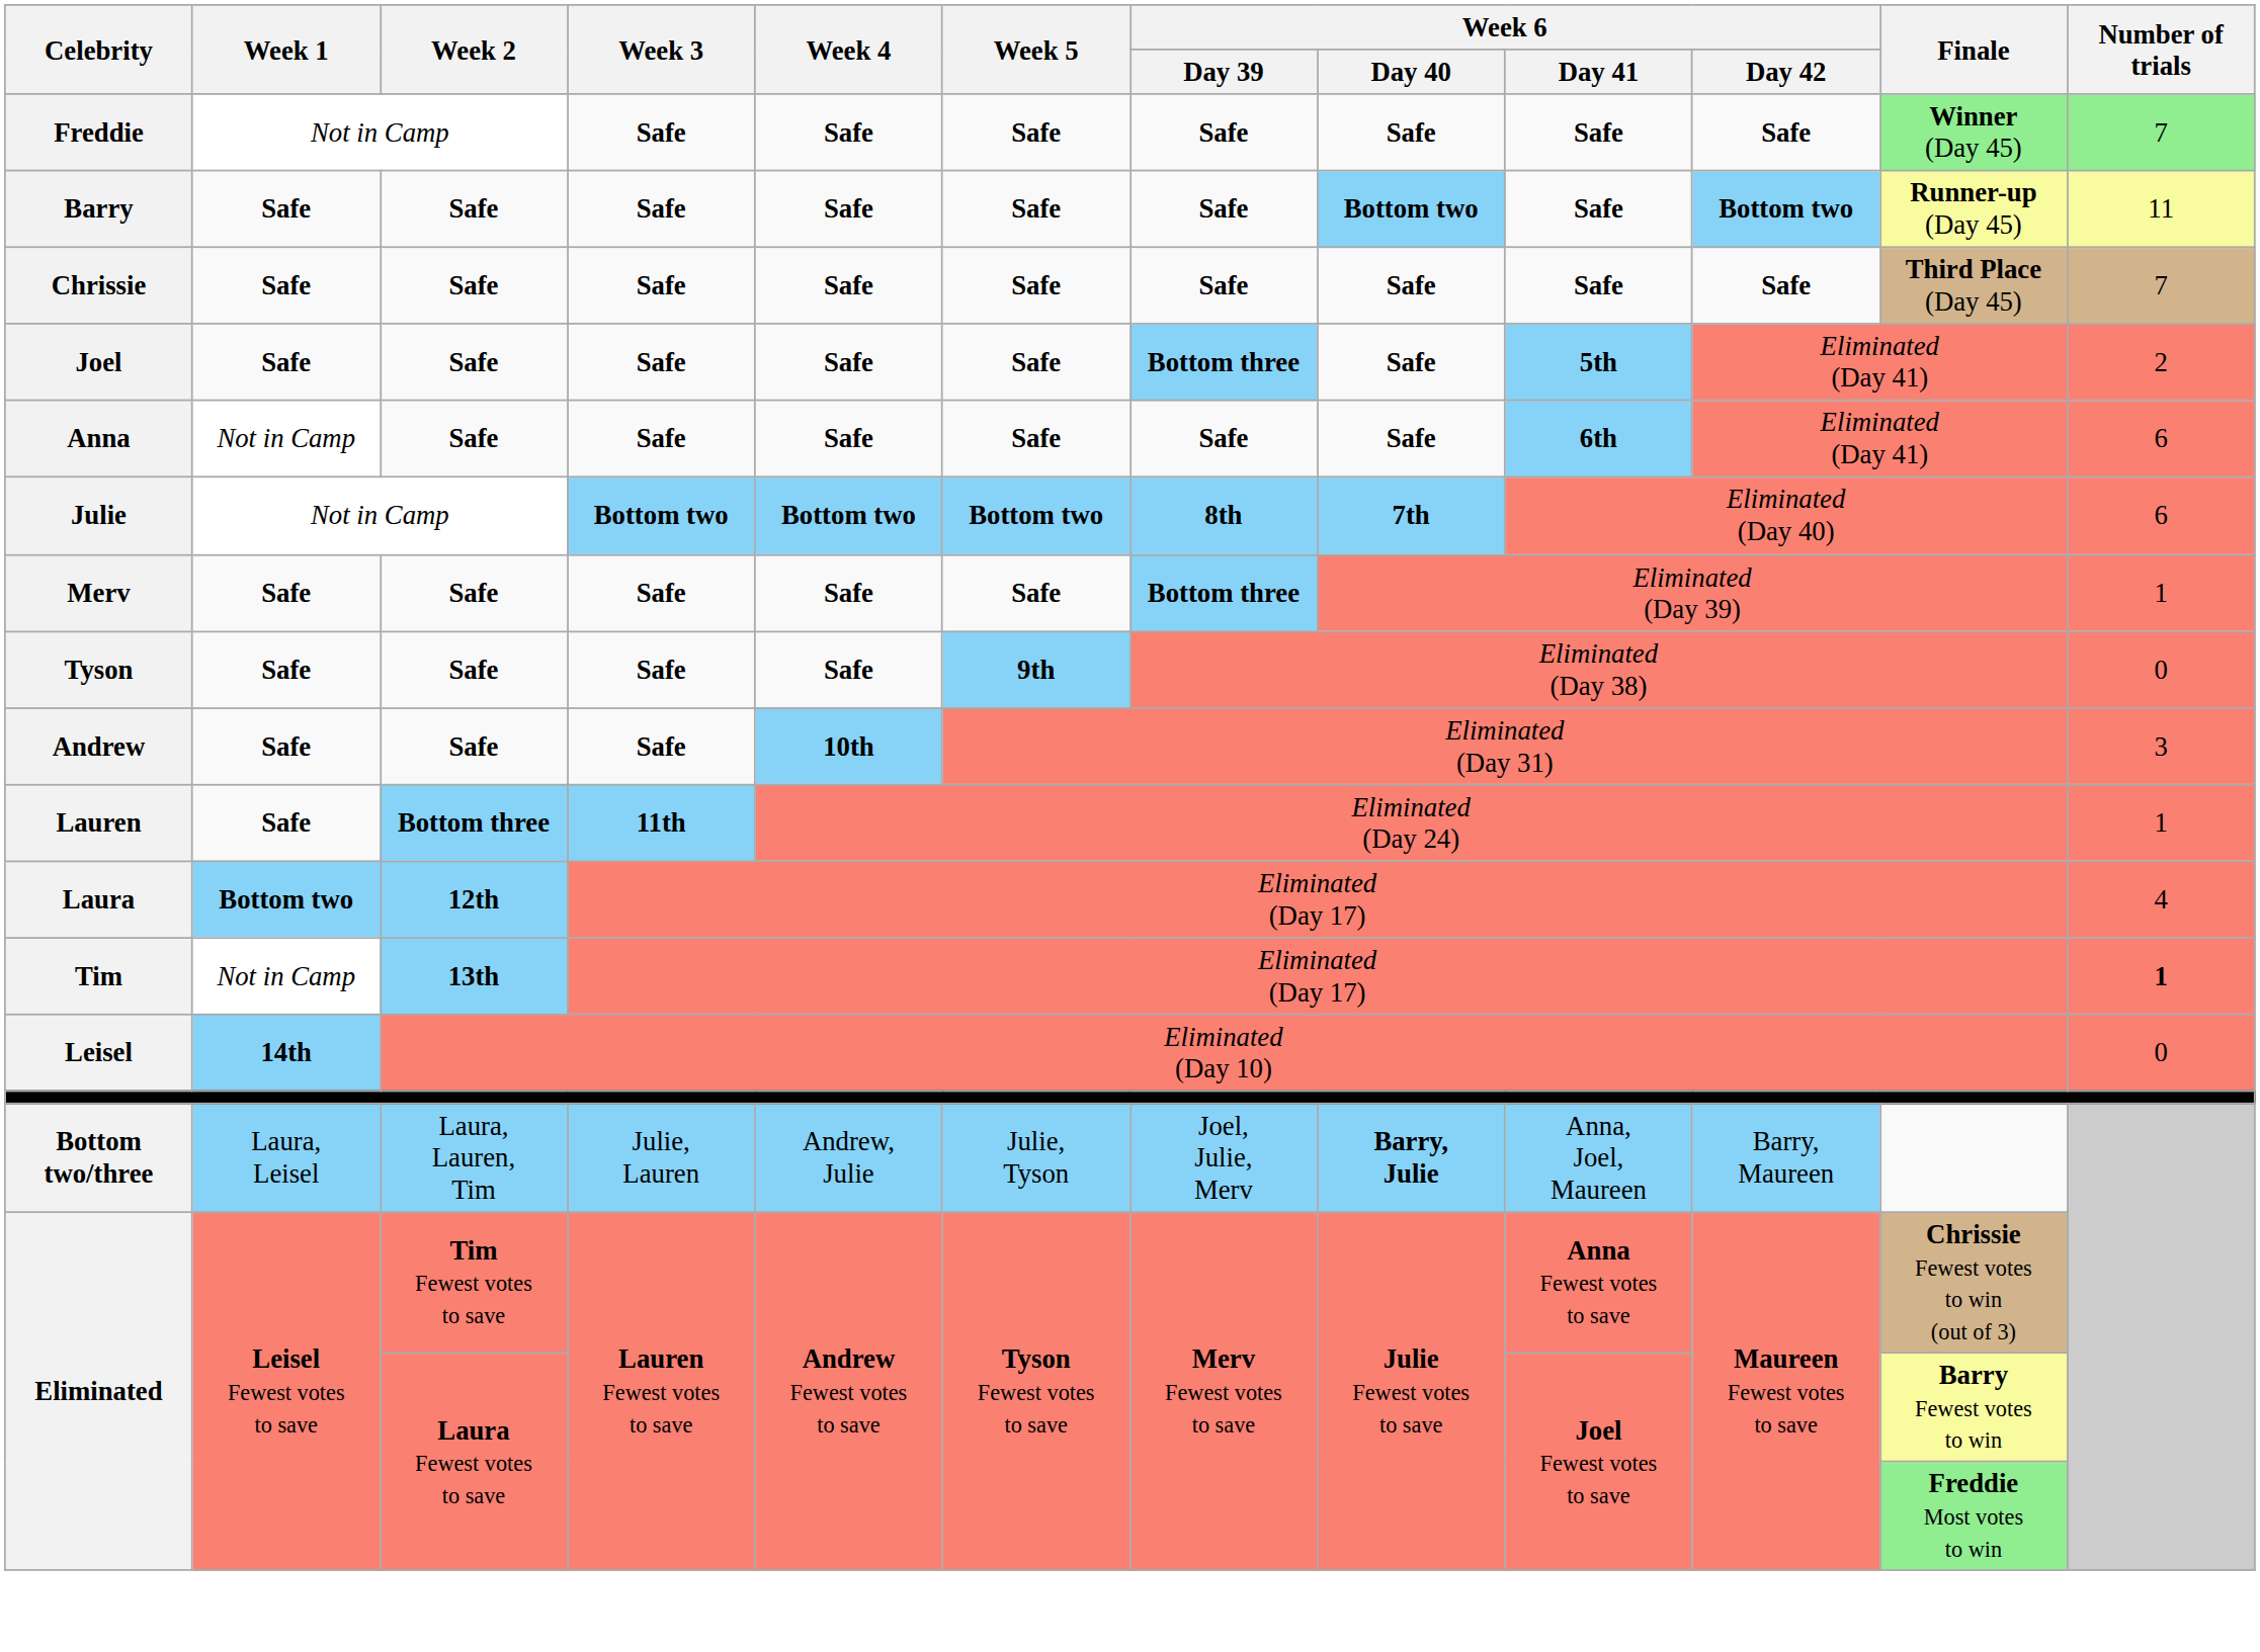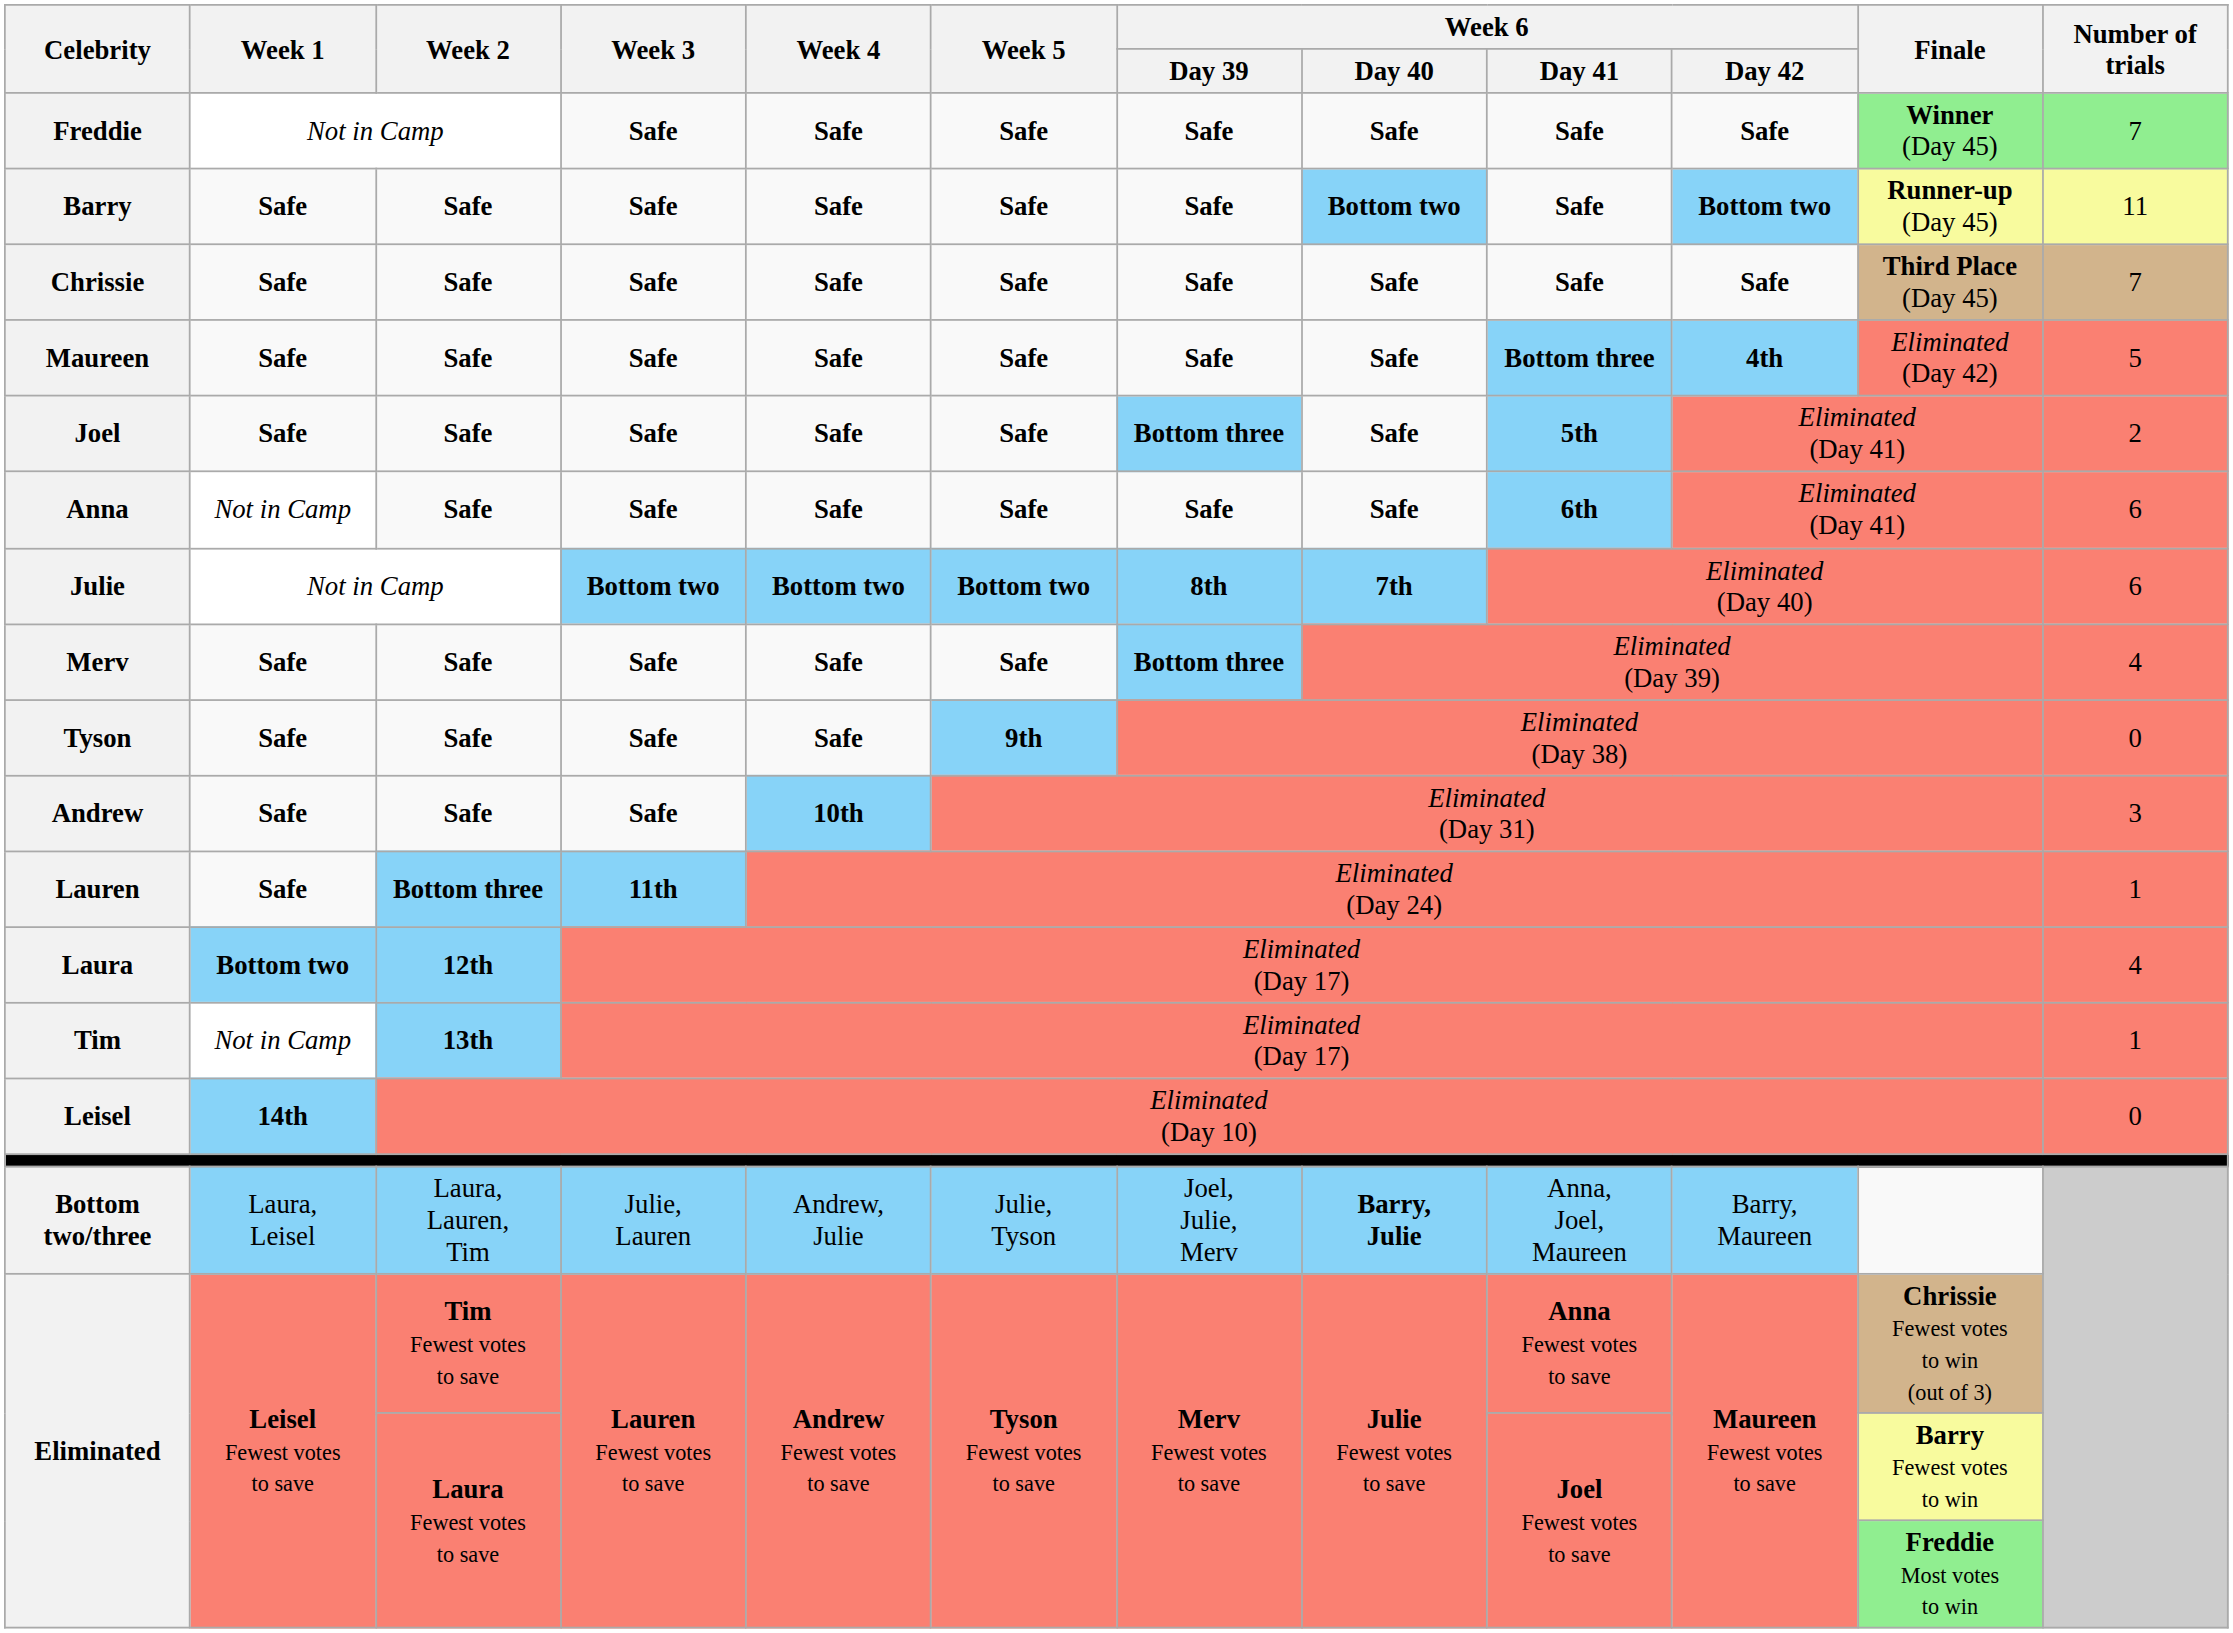+ row: Maureen | Safe | Safe | Safe | Safe | Safe | Safe | Safe | Bottom three | 4th | Eliminated (Day 42) | 5
Merv | Number of trials: 1 -> 4
Tim | Number of trials: bold -> normal
